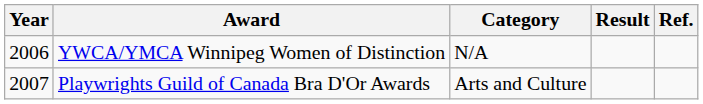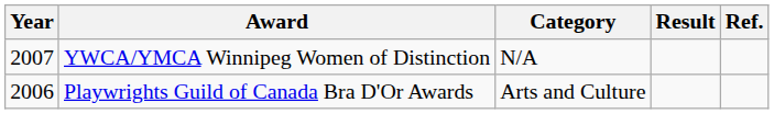YWCA/YMCA Winnipeg Women of Distinction | Year: 2006 -> 2007
Playwrights Guild of Canada Bra D'Or Awards | Year: 2007 -> 2006
